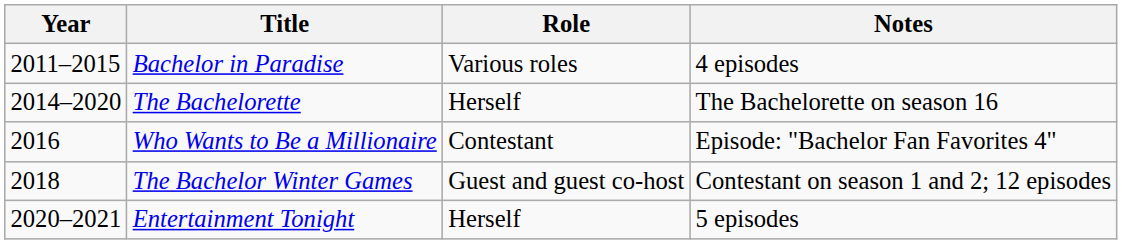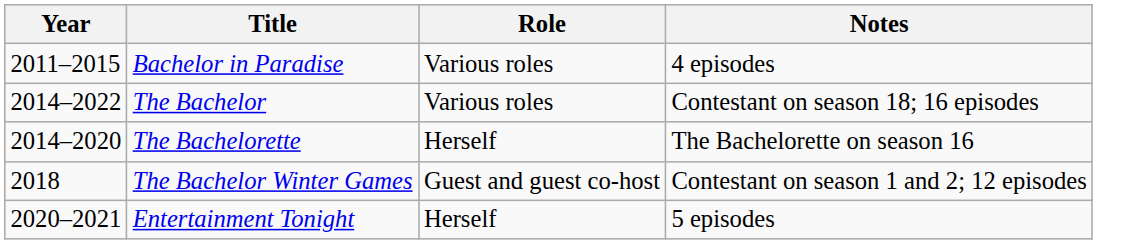+ row: 2014–2022 | The Bachelor | Various roles | Contestant on season 18; 16 episodes
- row: 2016 | Who Wants to Be a Millionaire | Contestant | Episode: "Bachelor Fan Favorites 4"
